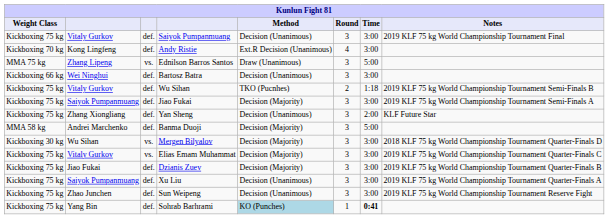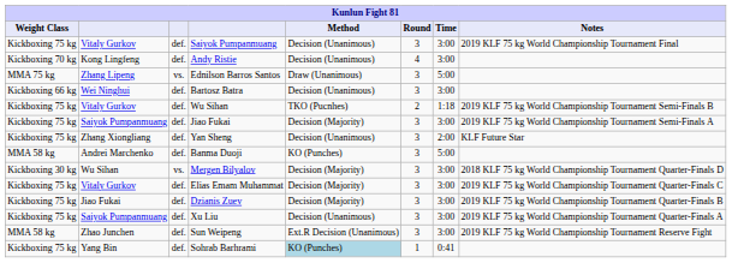Andy Ristie | Method: Ext.R Decision (Unanimous) -> Decision (Unanimous)
Banma Duoji | Method: Decision (Majority) -> KO (Punches)
Elias Emam Muhammat | column 3: vs. -> def.
Sun Weipeng | Weight Class: Kickboxing 75 kg -> MMA 58 kg
Sun Weipeng | Method: Decision (Unanimous) -> Ext.R Decision (Unanimous)
Sohrab Barhrami | Time: bold -> normal
